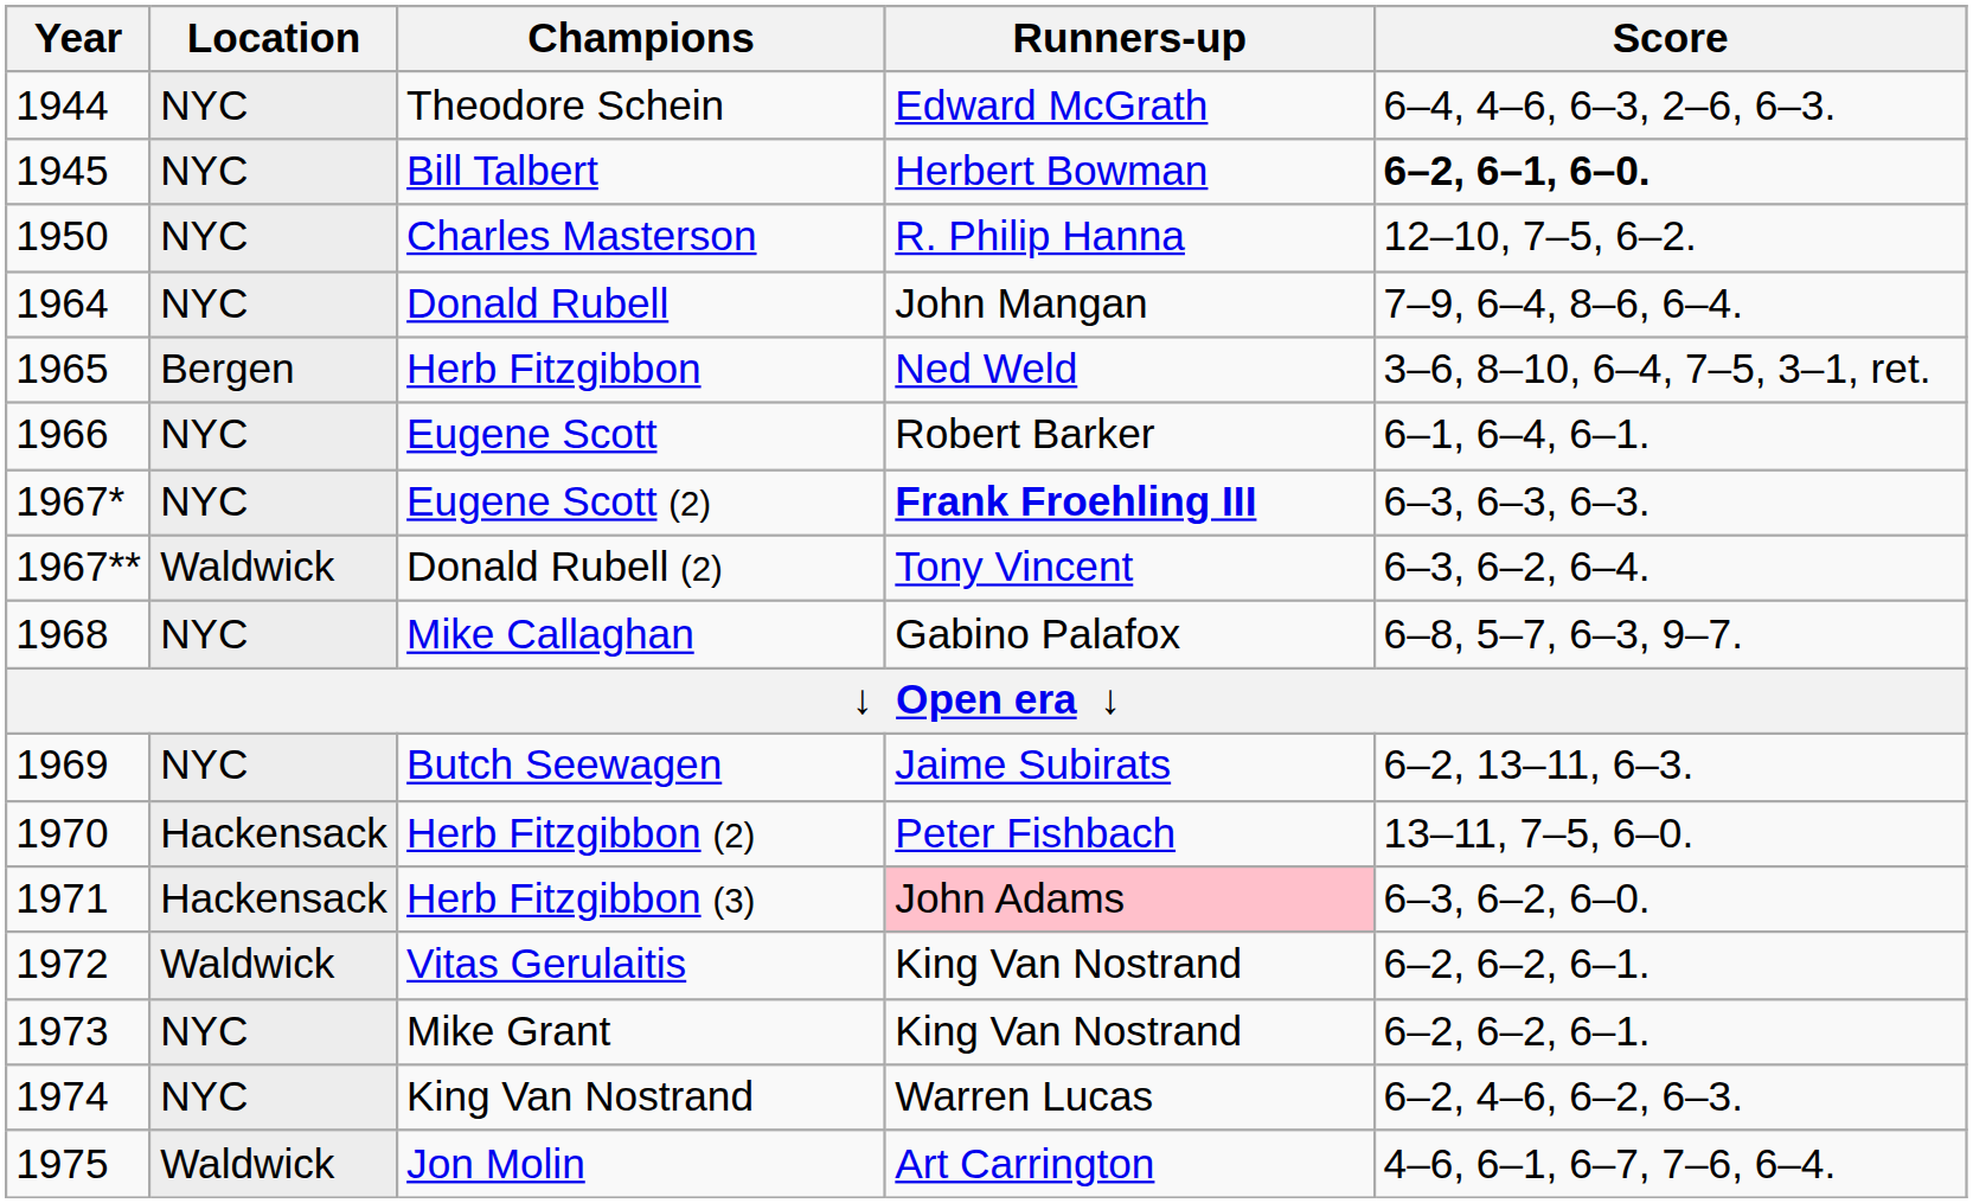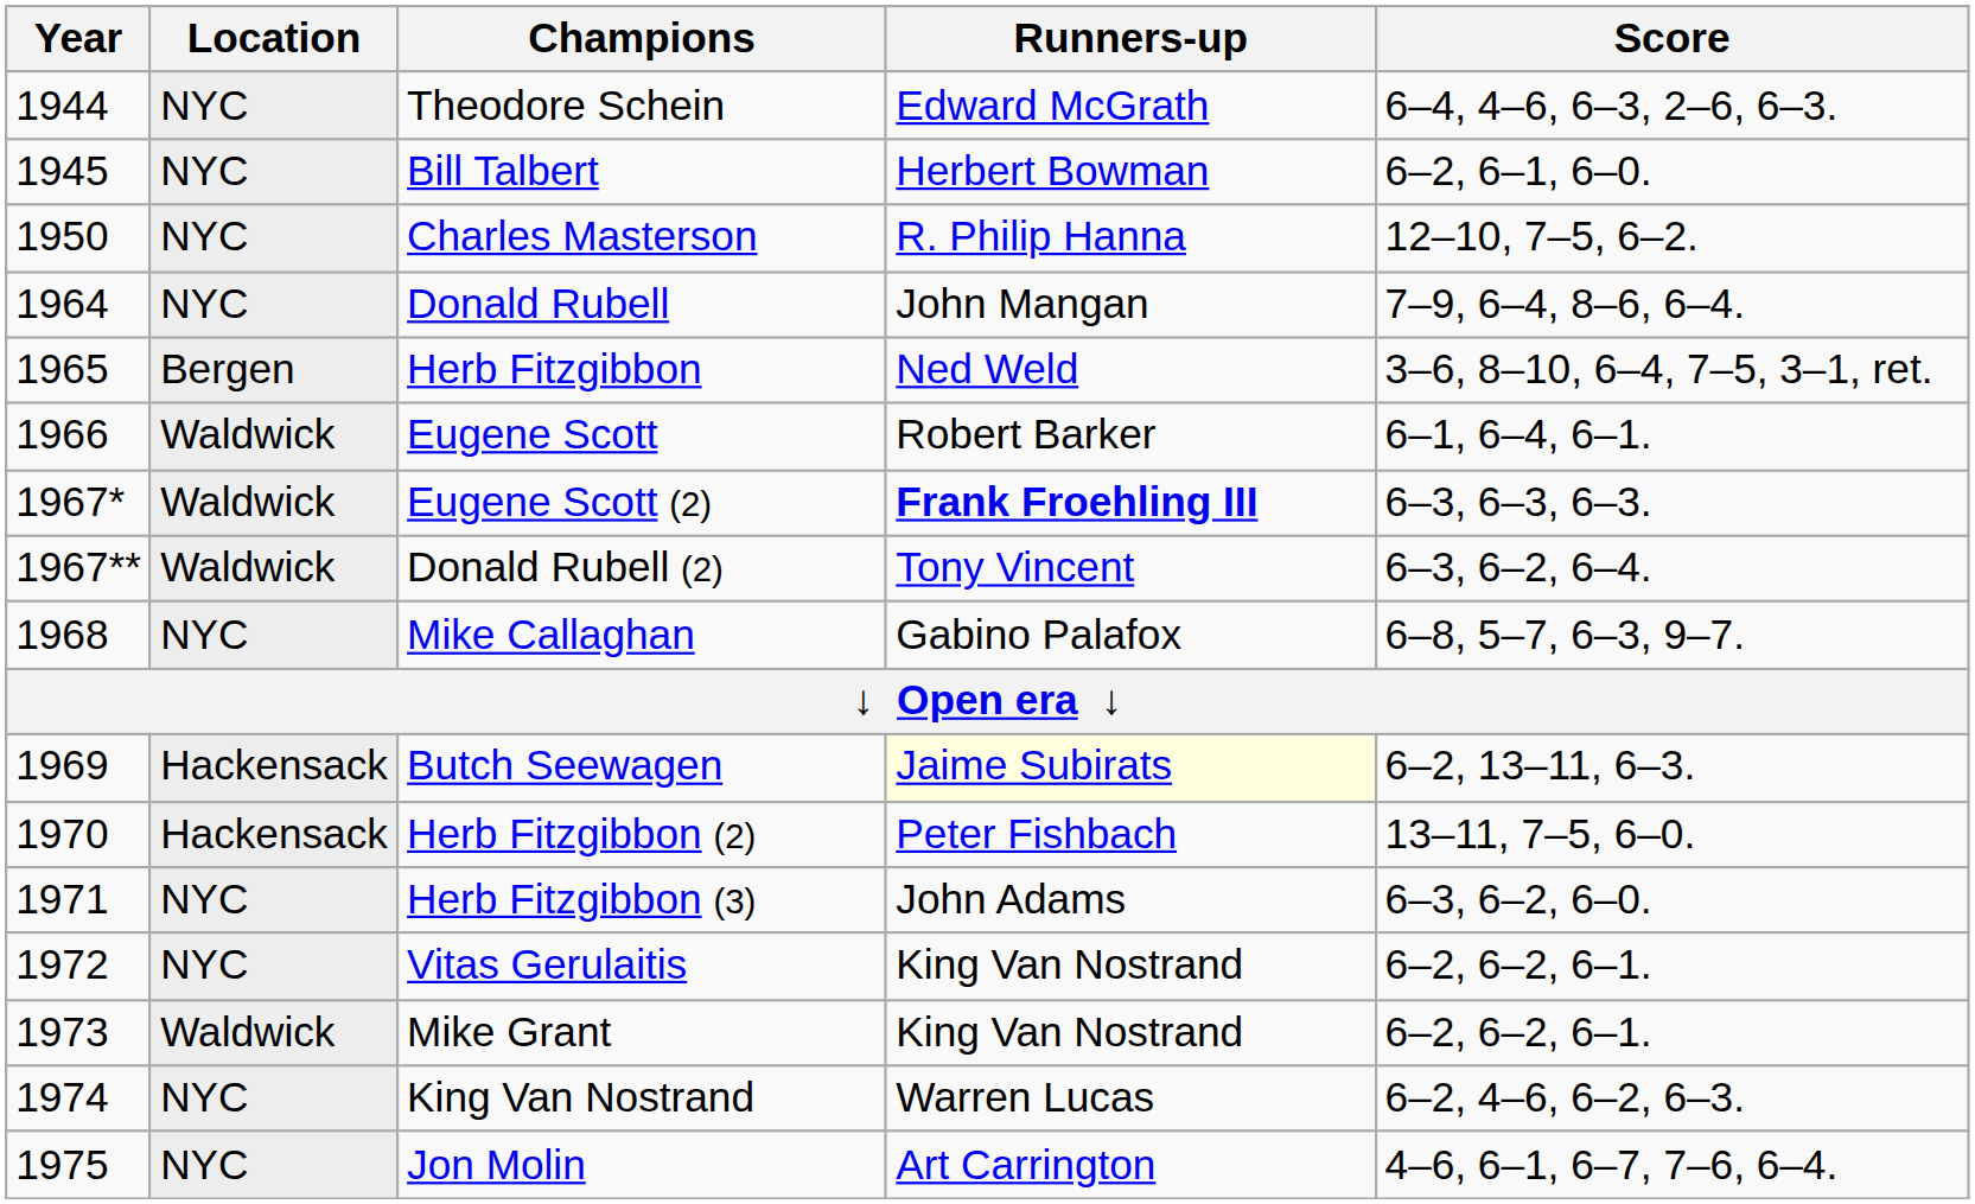Bill Talbert | Score: bold -> normal
Eugene Scott | Location: NYC -> Waldwick
Eugene Scott (2) | Location: NYC -> Waldwick
Butch Seewagen | Location: NYC -> Hackensack
Butch Seewagen | Runners-up: no background -> lightyellow background
Herb Fitzgibbon (3) | Location: Hackensack -> NYC
Herb Fitzgibbon (3) | Runners-up: pink background -> no background
Vitas Gerulaitis | Location: Waldwick -> NYC
Mike Grant | Location: NYC -> Waldwick
Jon Molin | Location: Waldwick -> NYC
